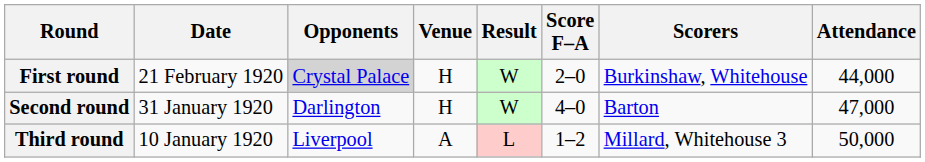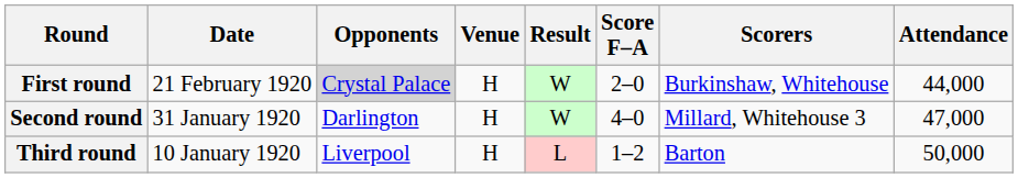Second round | Scorers: Barton -> Millard, Whitehouse 3
Third round | Venue: A -> H
Third round | Scorers: Millard, Whitehouse 3 -> Barton
